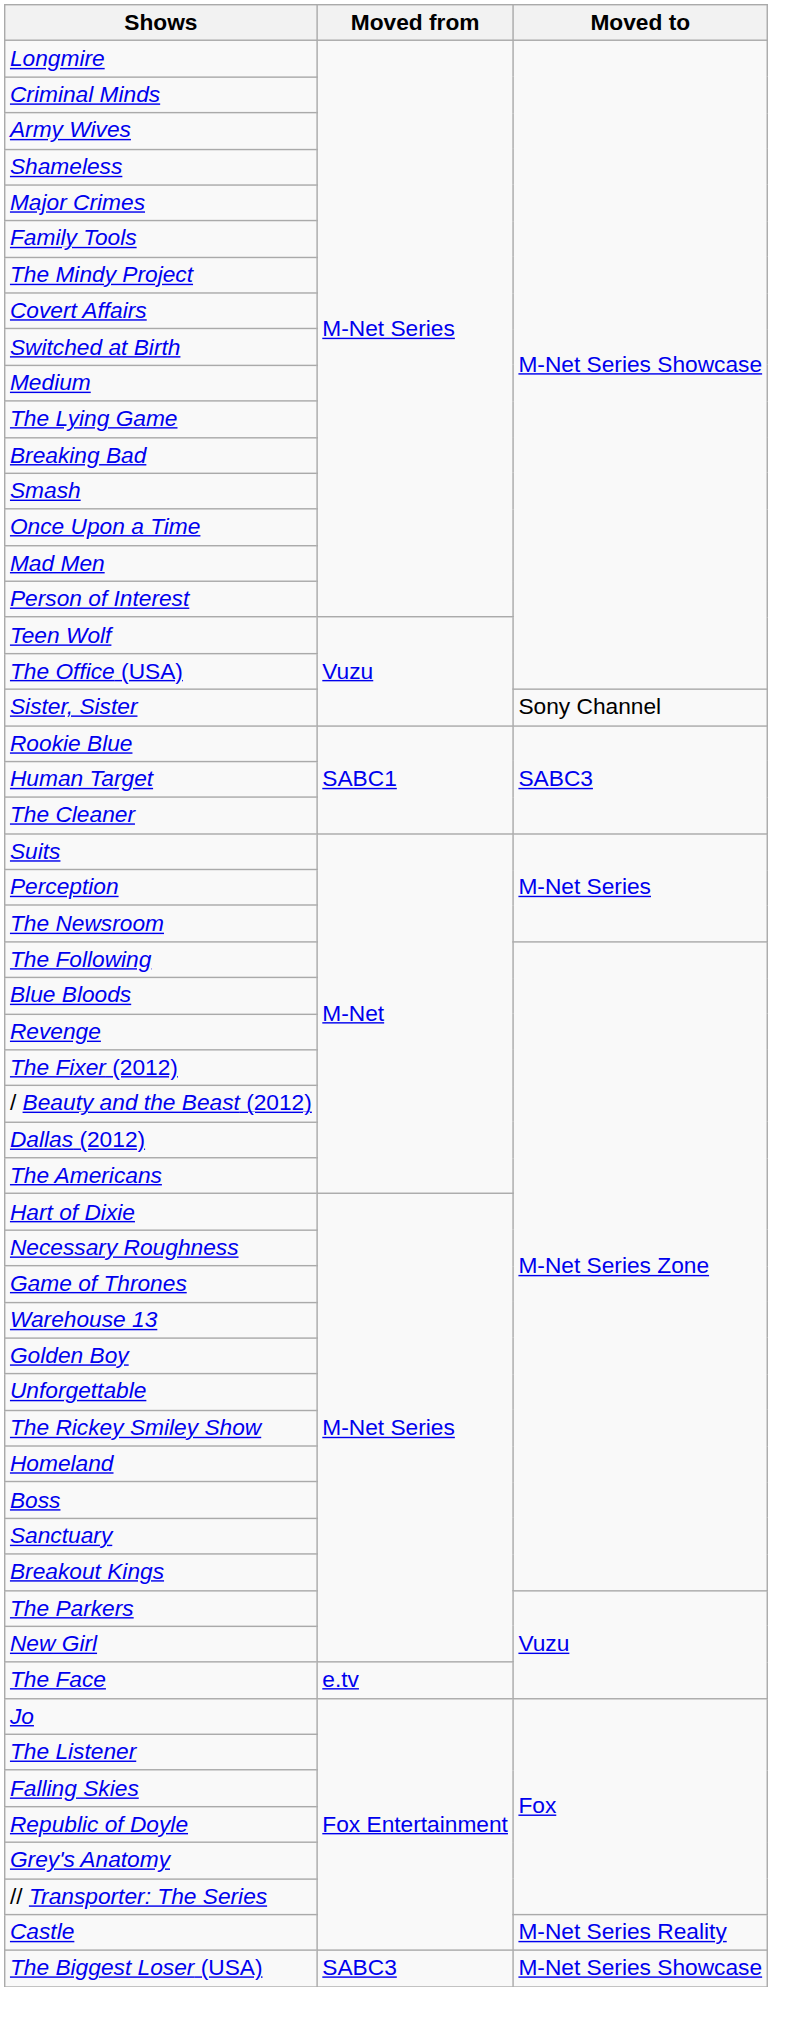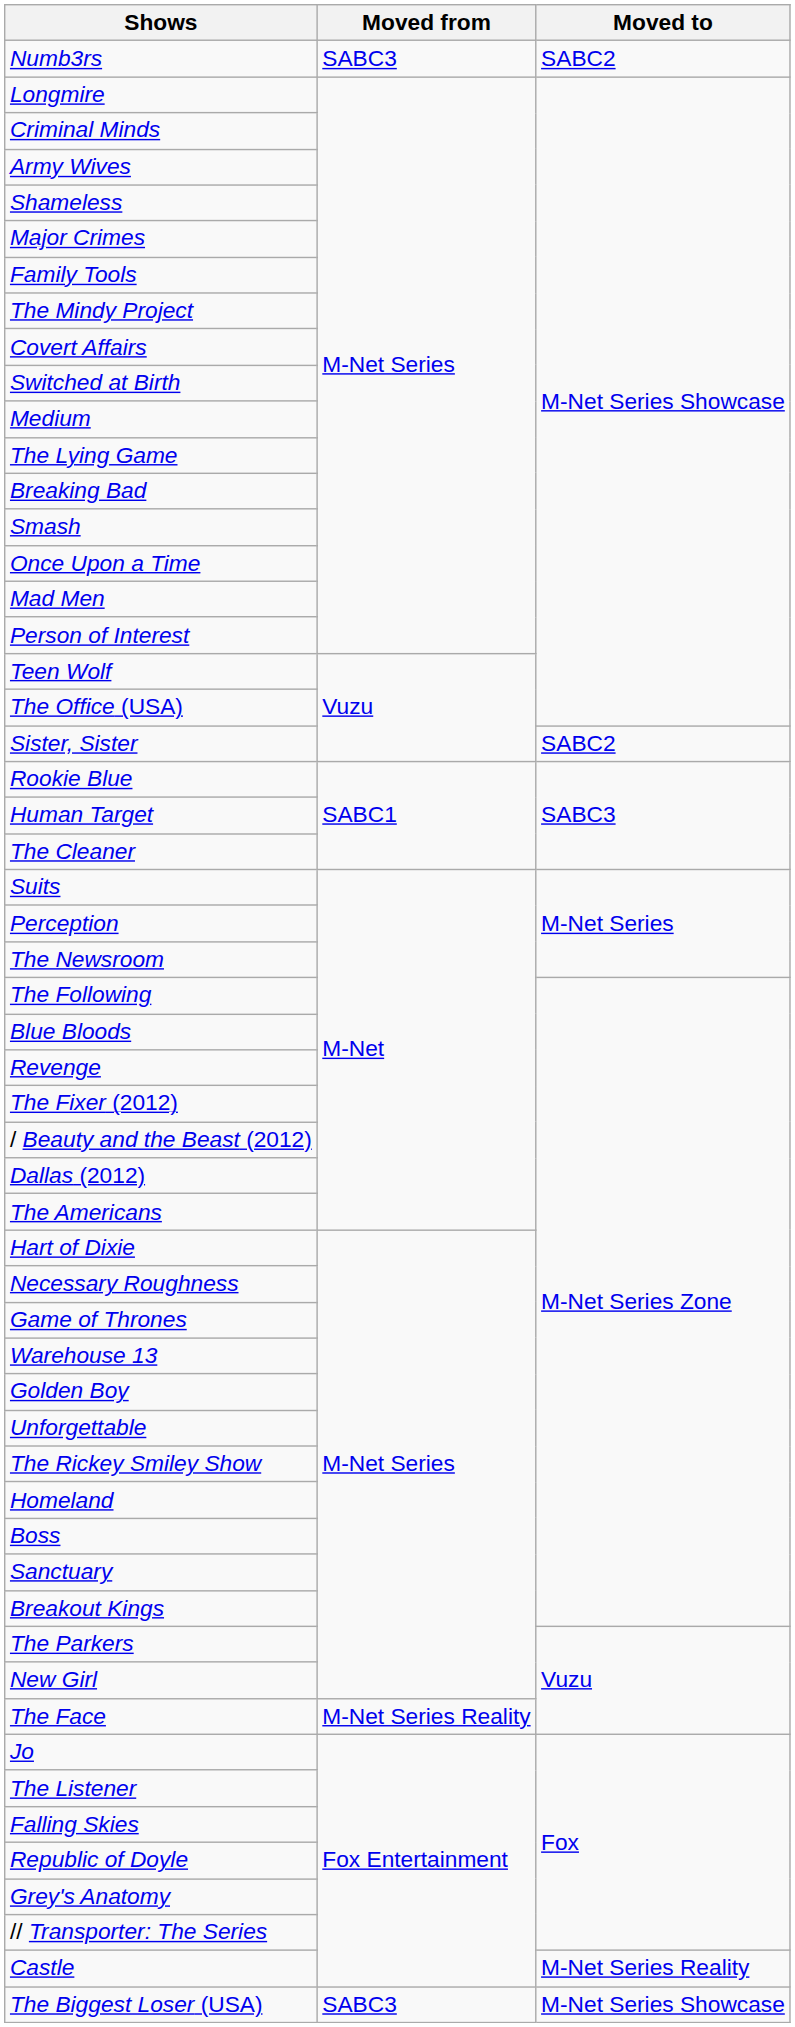+ row: Numb3rs | SABC3 | SABC2
Sister, Sister | Moved to: Sony Channel -> SABC2
The Face | Moved from: e.tv -> M-Net Series Reality
